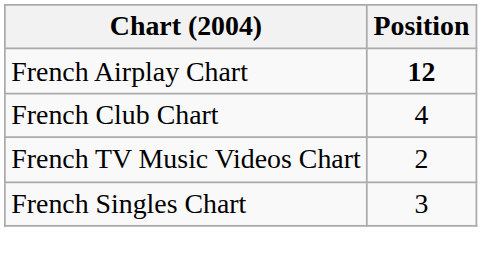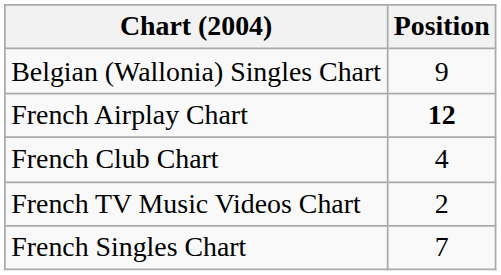+ row: Belgian (Wallonia) Singles Chart | 9
French Singles Chart | Position: 3 -> 7
